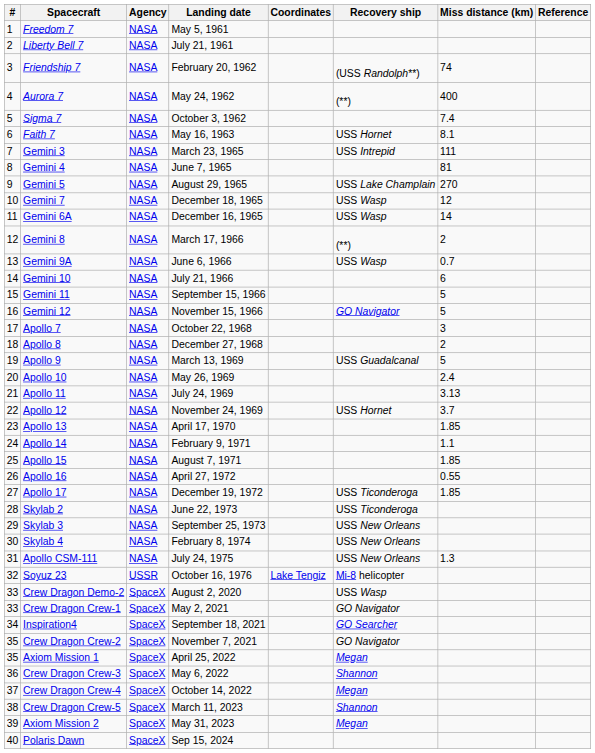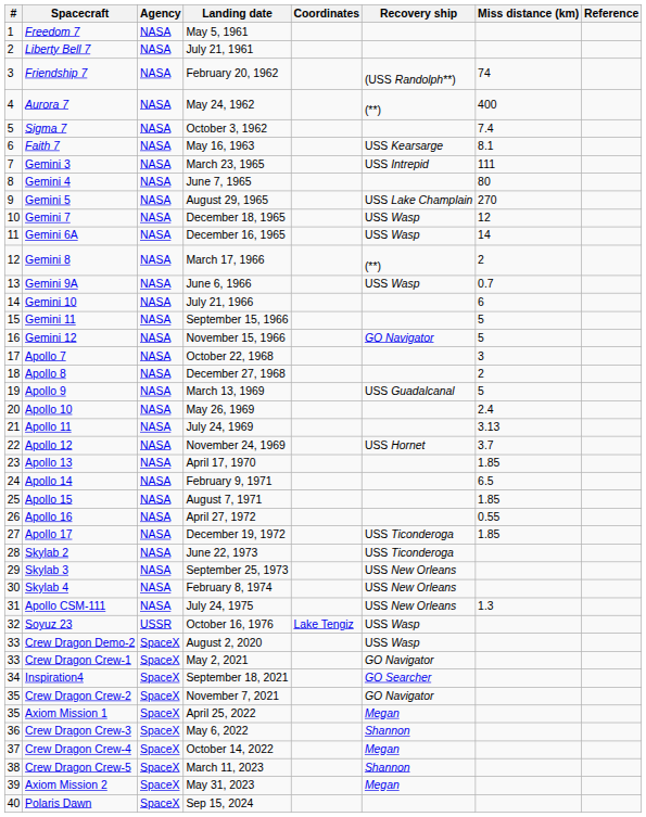Faith 7 | Recovery ship: USS Hornet -> USS Kearsarge
Gemini 4 | Miss distance (km): 81 -> 80
Apollo 14 | Miss distance (km): 1.1 -> 6.5
Soyuz 23 | Recovery ship: Mi-8 helicopter -> USS Wasp
